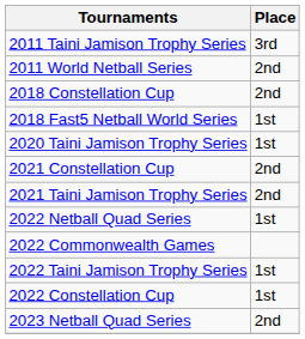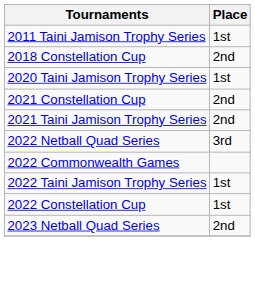2011 Taini Jamison Trophy Series | Place: 3rd -> 1st
- row: 2011 World Netball Series | 2nd
- row: 2018 Fast5 Netball World Series | 1st
2022 Netball Quad Series | Place: 1st -> 3rd
